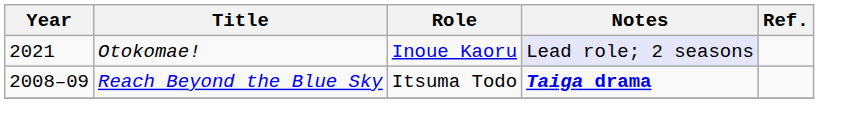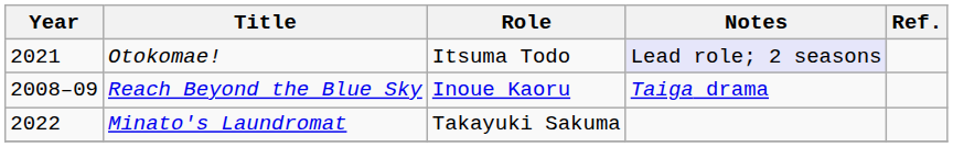Otokomae! | Role: Inoue Kaoru -> Itsuma Todo
Reach Beyond the Blue Sky | Role: Itsuma Todo -> Inoue Kaoru
Reach Beyond the Blue Sky | Notes: bold -> normal
+ row: 2022 | Minato's Laundromat | Takayuki Sakuma
